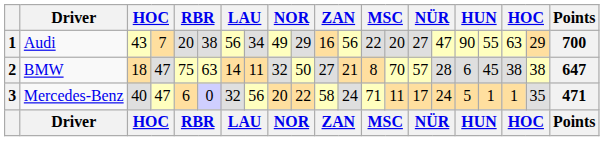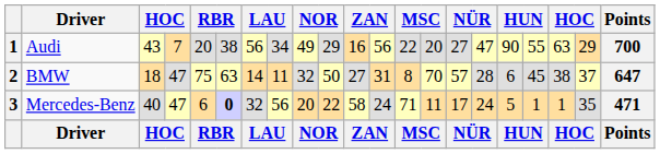BMW | column 12: 21 -> 31
BMW | column 20: 38 -> 37
Mercedes-Benz | column 6: normal -> bold
